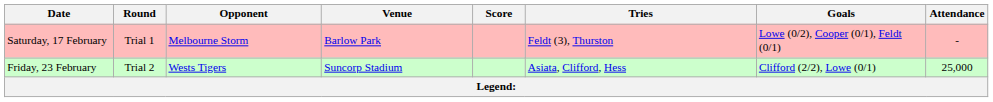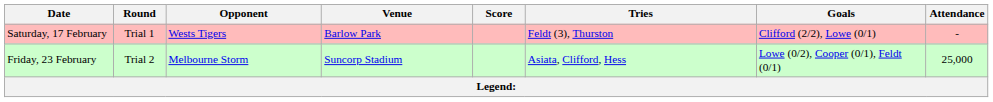Saturday, 17 February | Opponent: Melbourne Storm -> Wests Tigers
Saturday, 17 February | Goals: Lowe (0/2), Cooper (0/1), Feldt (0/1) -> Clifford (2/2), Lowe (0/1)
Friday, 23 February | Opponent: Wests Tigers -> Melbourne Storm
Friday, 23 February | Goals: Clifford (2/2), Lowe (0/1) -> Lowe (0/2), Cooper (0/1), Feldt (0/1)
